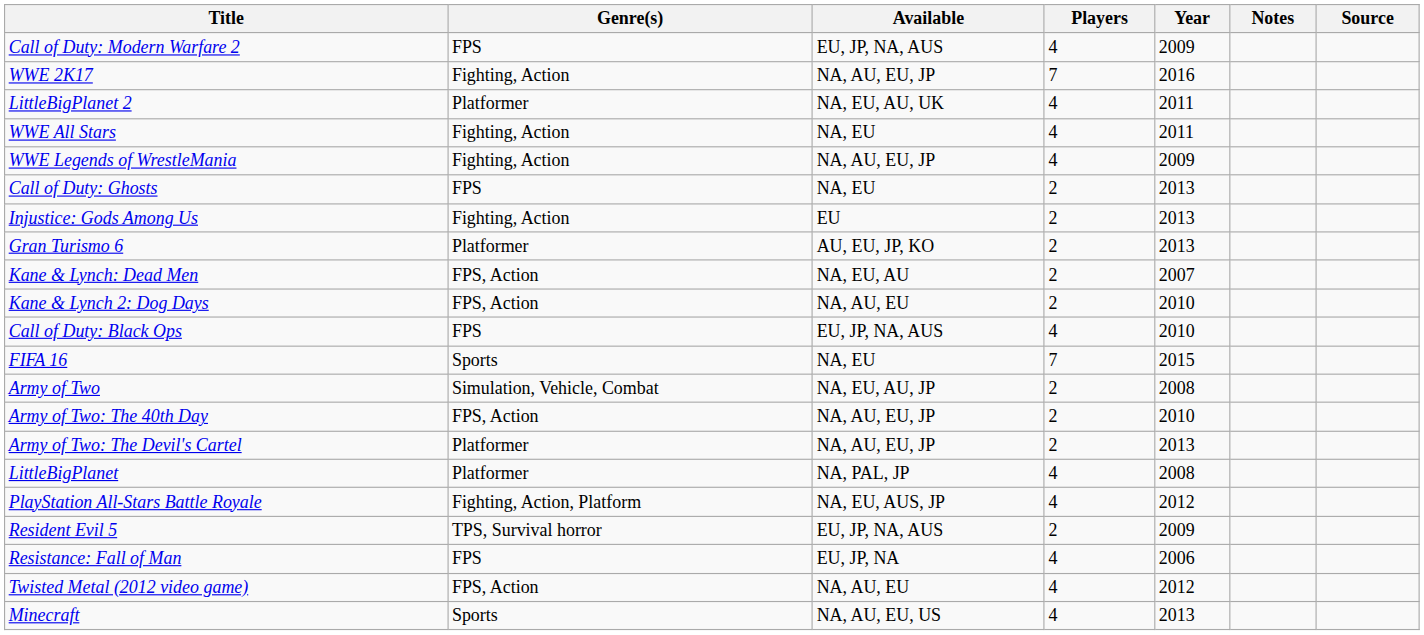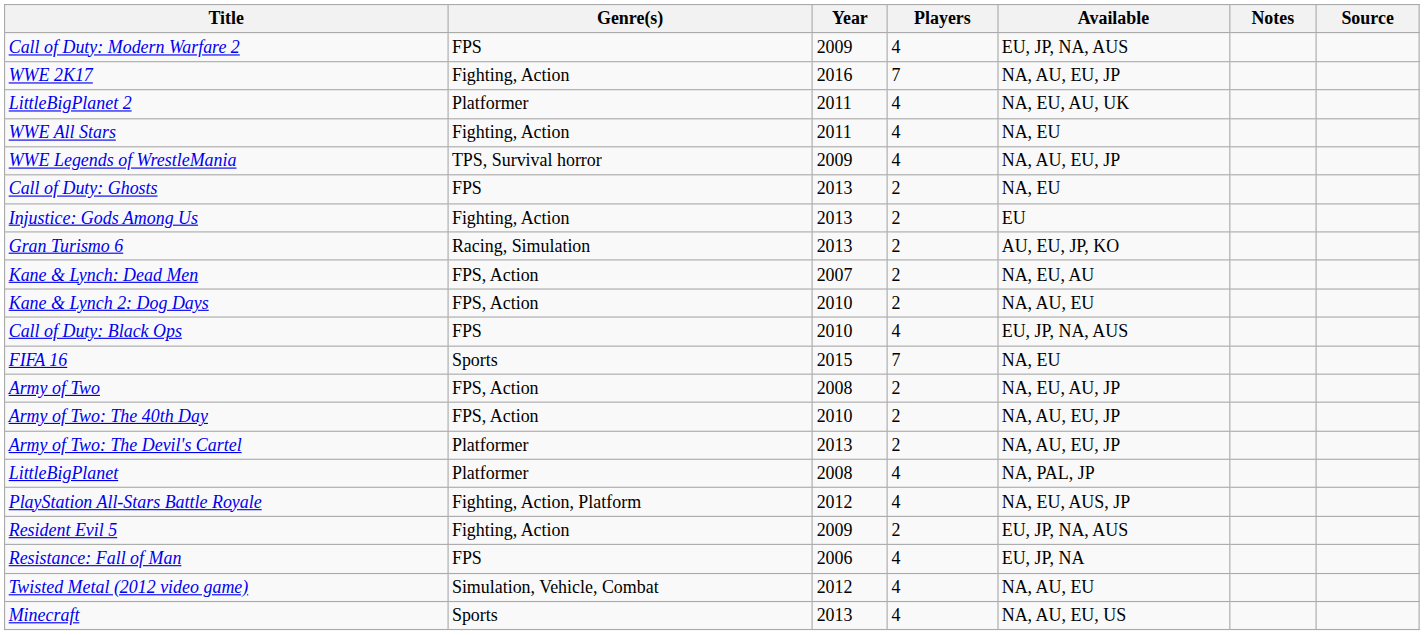columns swapped: Year <-> Available
WWE Legends of WrestleMania | Genre(s): Fighting, Action -> TPS, Survival horror
Gran Turismo 6 | Genre(s): Platformer -> Racing, Simulation
Army of Two | Genre(s): Simulation, Vehicle, Combat -> FPS, Action
Resident Evil 5 | Genre(s): TPS, Survival horror -> Fighting, Action
Twisted Metal (2012 video game) | Genre(s): FPS, Action -> Simulation, Vehicle, Combat
